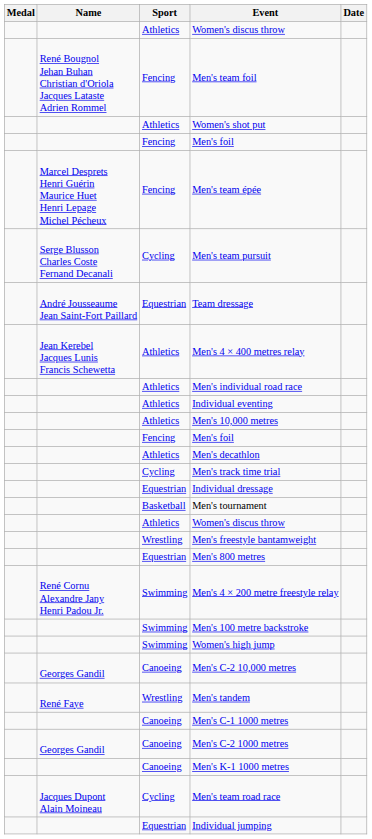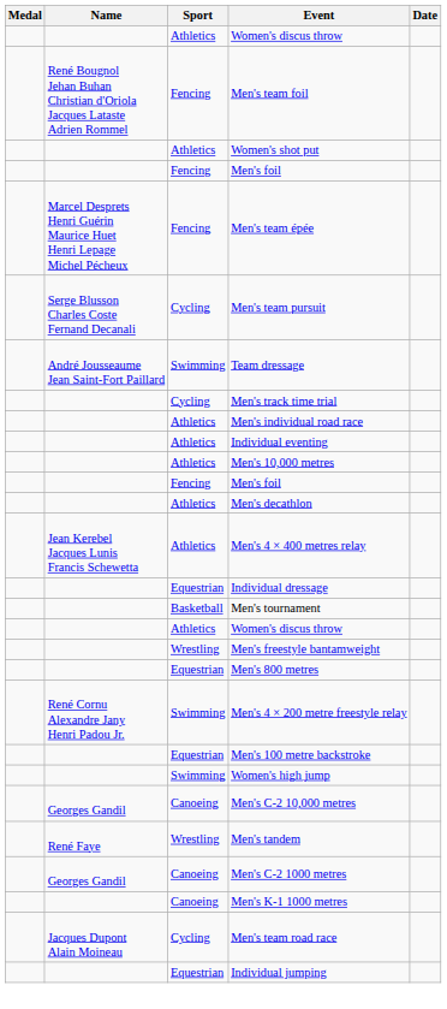Team dressage | Sport: Equestrian -> Swimming
rows swapped: Men's track time trial <-> Men's 4 × 400 metres relay
Men's 100 metre backstroke | Sport: Swimming -> Equestrian
- row: Canoeing | Men's C-1 1000 metres
